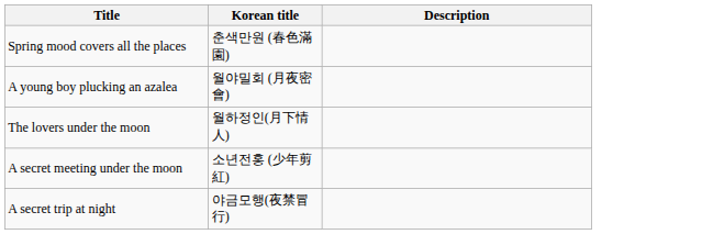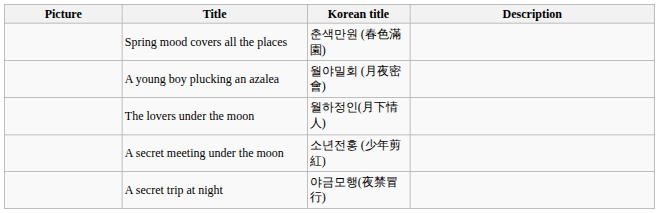+ column: Picture
